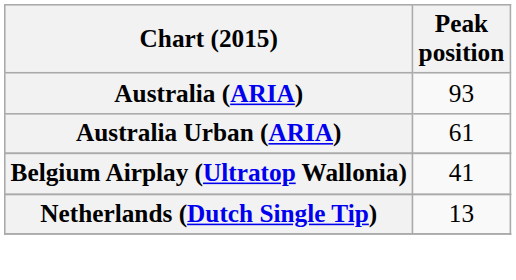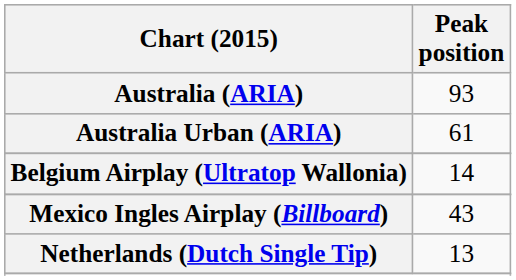Belgium Airplay (Ultratop Wallonia) | Peak position: 41 -> 14
+ row: Mexico Ingles Airplay (Billboard) | 43
